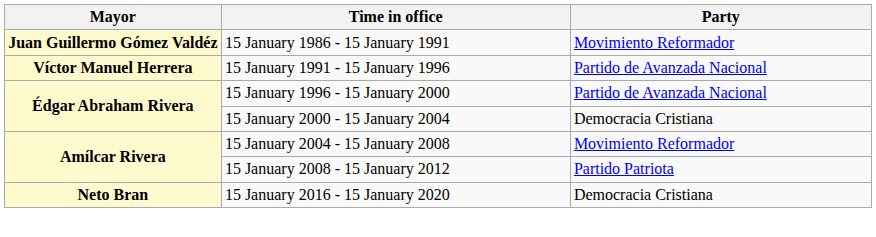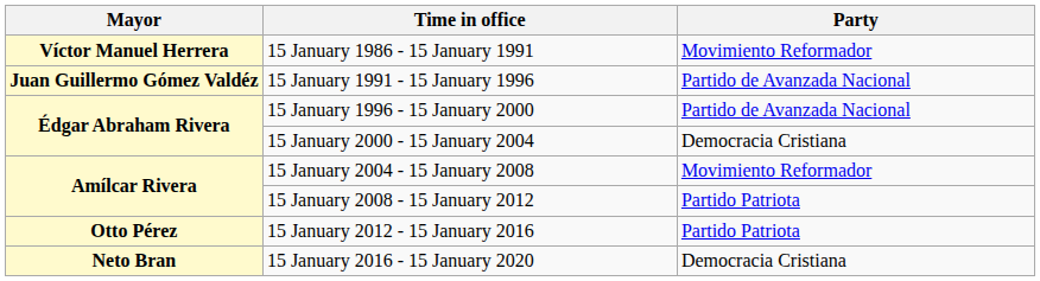15 January 1986 - 15 January 1991 | Mayor: Juan Guillermo Gómez Valdéz -> Víctor Manuel Herrera
15 January 1991 - 15 January 1996 | Mayor: Víctor Manuel Herrera -> Juan Guillermo Gómez Valdéz
+ row: Otto Pérez | 15 January 2012 - 15 January 2016 | Partido Patriota
